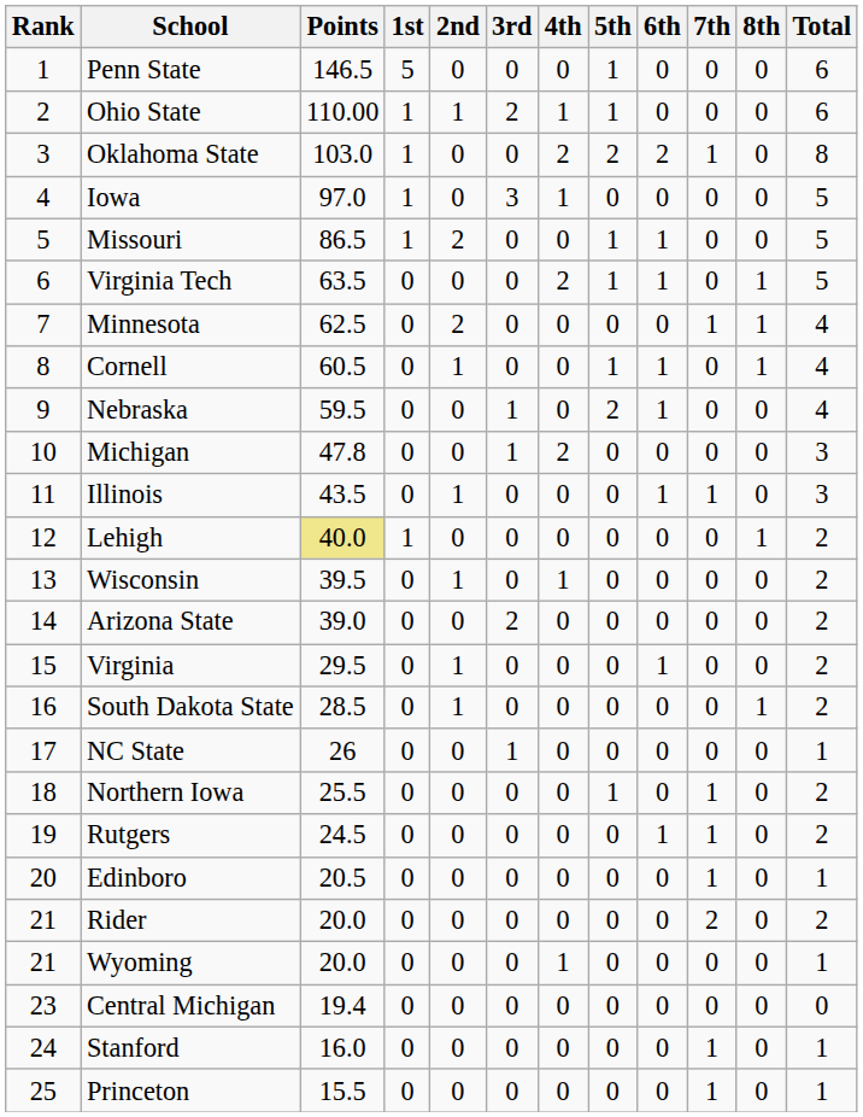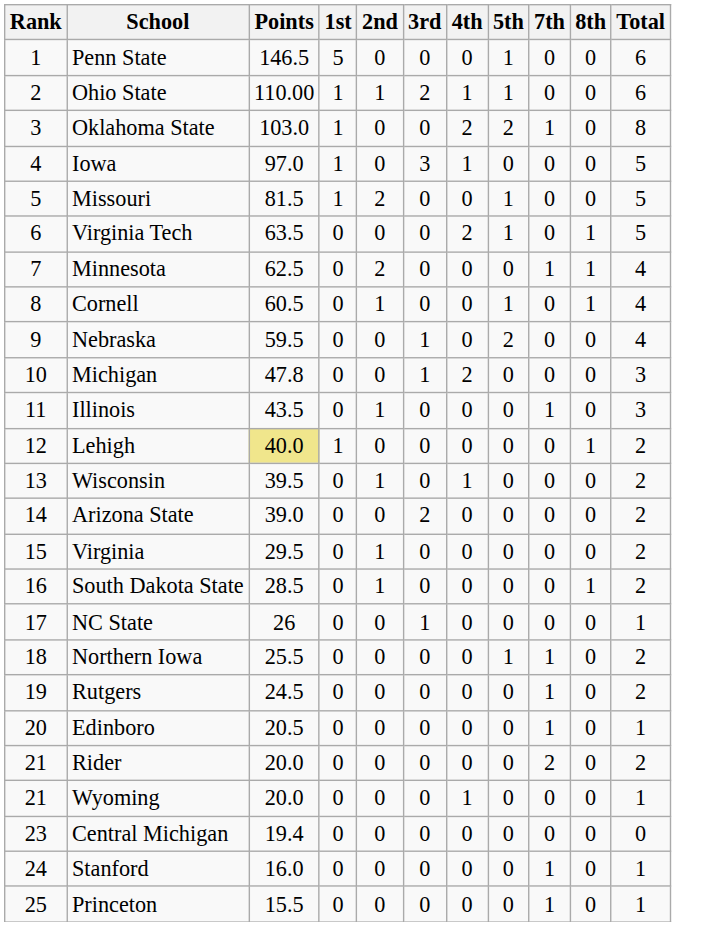- column: 6th | 0 | 0 | 2 | 0 | 1 | 1 | 0 | 1 | 1 | 0 | 1 | 0 | 0 | 0 | 1 | 0 | 0 | 0 | 1 | 0 | 0 | 0 | 0 | 0 | 0
Missouri | Points: 86.5 -> 81.5
